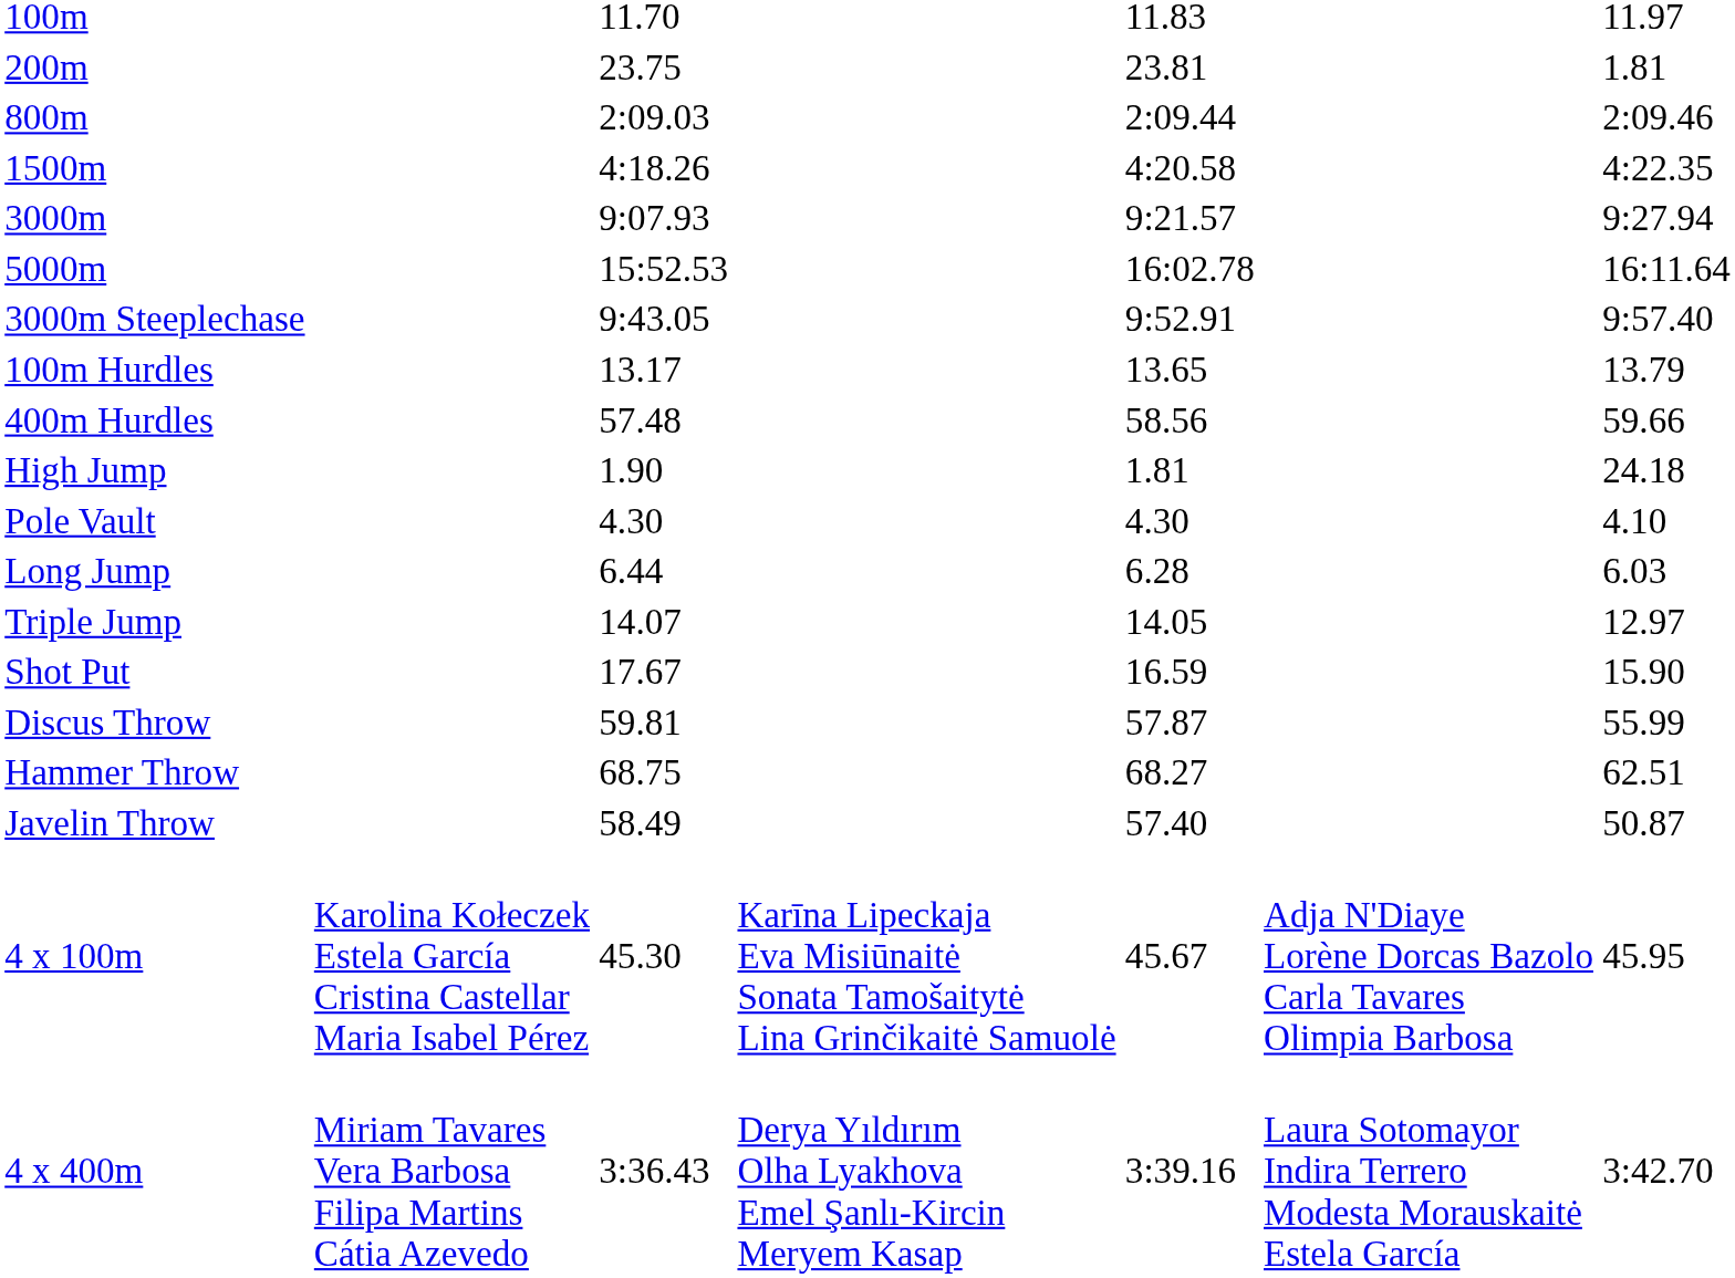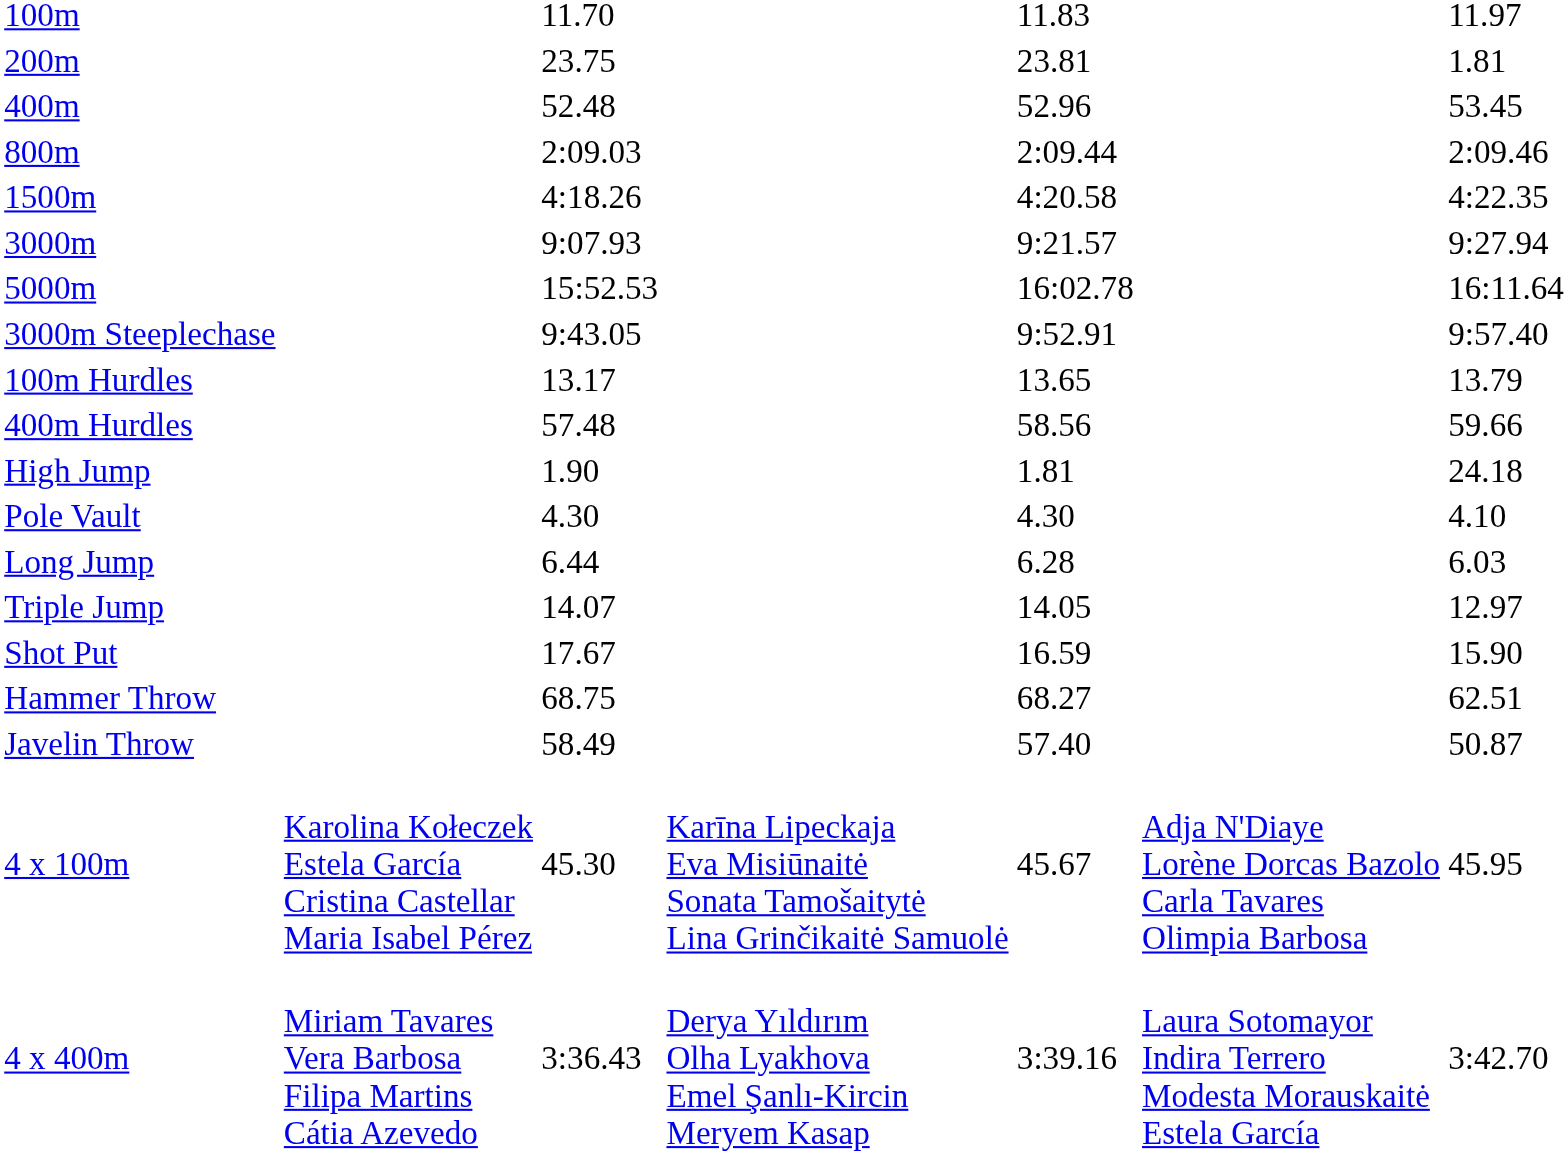+ row: 400m | 52.48 | 52.96 | 53.45
- row: Discus Throw | 59.81 | 57.87 | 55.99
